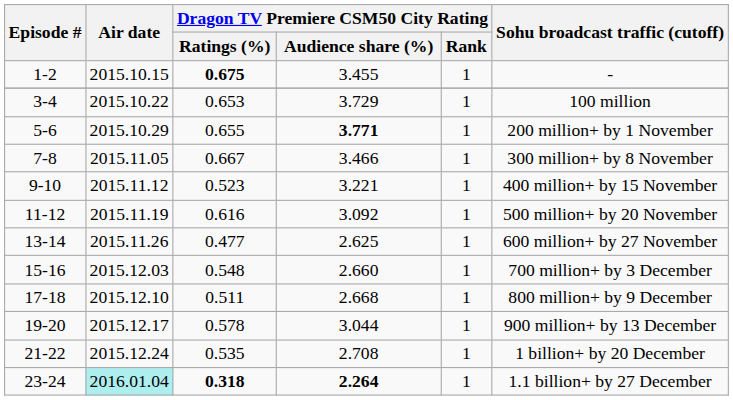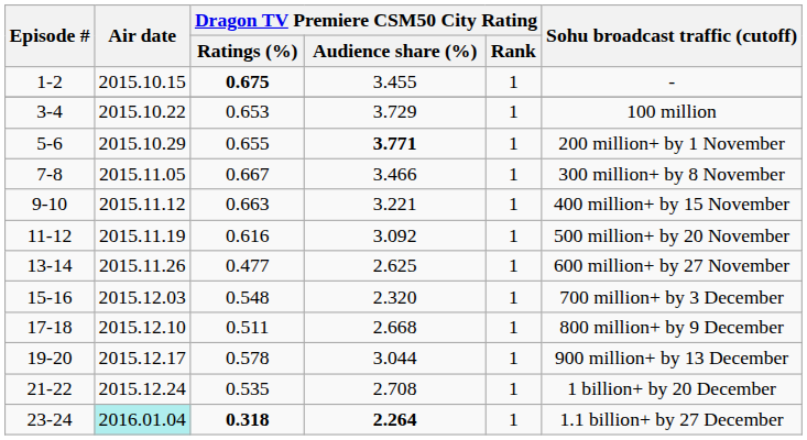9-10 | Dragon TV Premiere CSM50 City Rating / Ratings (%): 0.523 -> 0.663
15-16 | Dragon TV Premiere CSM50 City Rating / Audience share (%): 2.660 -> 2.320
